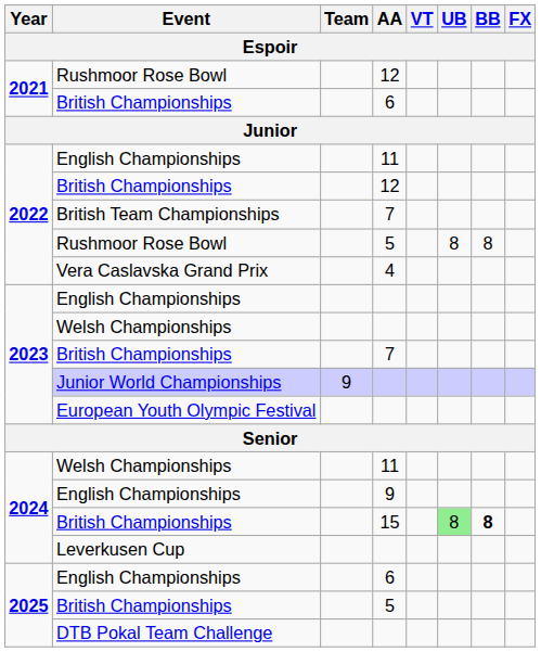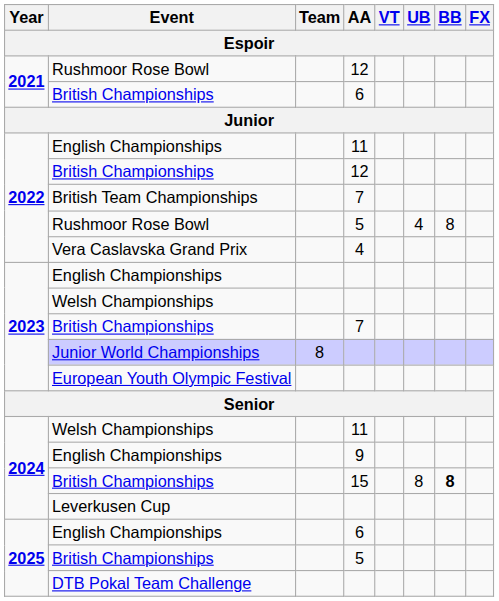Rushmoor Rose Bowl / 5 | UB: 8 -> 4
Junior World Championships | Team: 9 -> 8
British Championships / 15 | UB: lightgreen background -> no background
